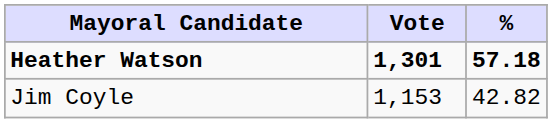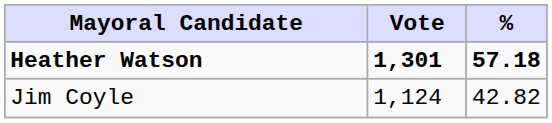Jim Coyle | Vote: 1,153 -> 1,124
